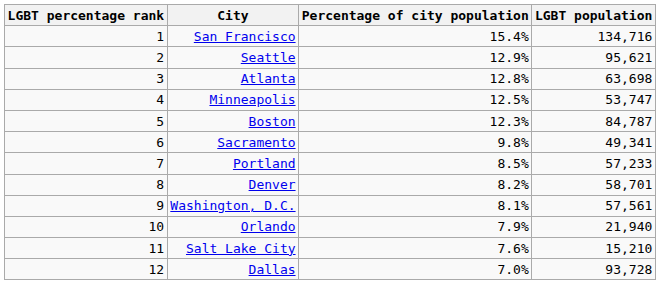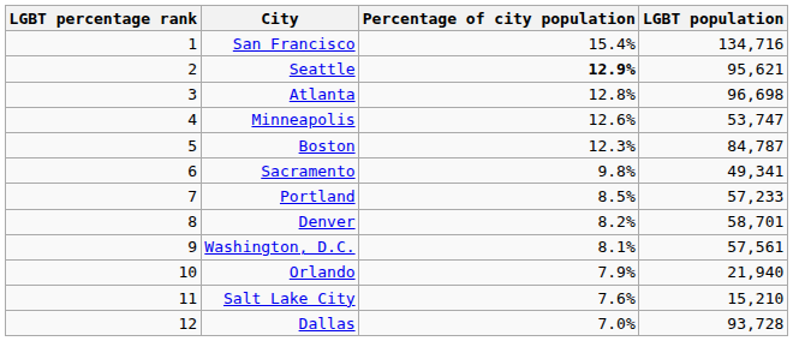Seattle | Percentage of city population: normal -> bold
Atlanta | LGBT population: 63,698 -> 96,698
Minneapolis | Percentage of city population: 12.5% -> 12.6%
